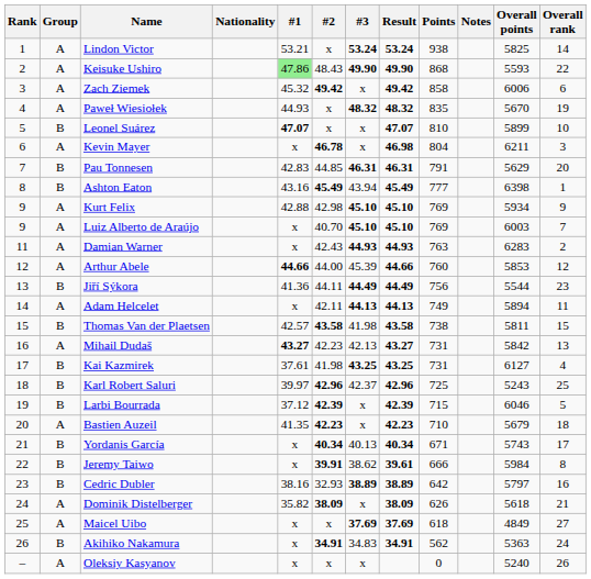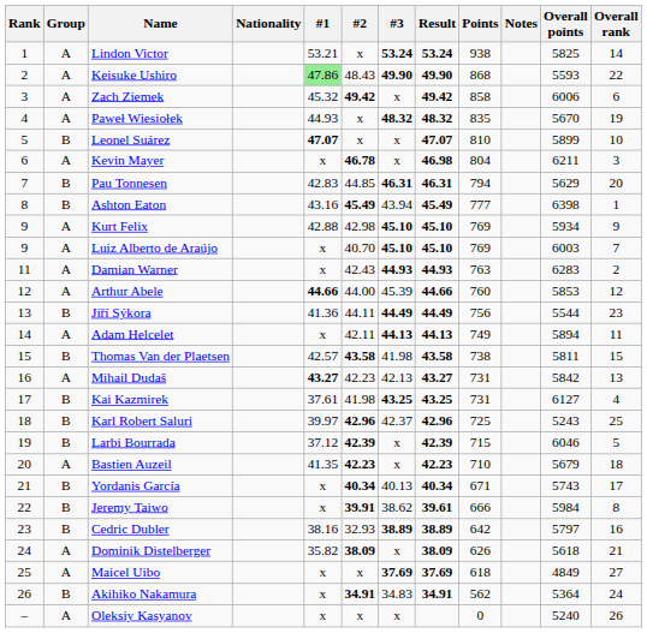Pau Tonnesen | Points: 791 -> 794
Akihiko Nakamura | Overall points: 5363 -> 5364
